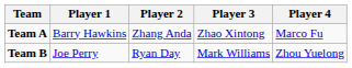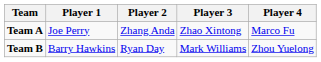Team A | Player 1: Barry Hawkins -> Joe Perry
Team B | Player 1: Joe Perry -> Barry Hawkins
